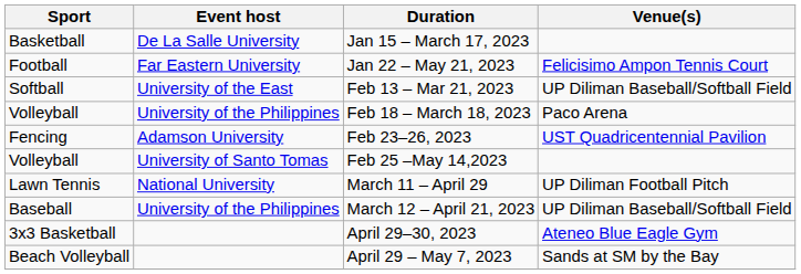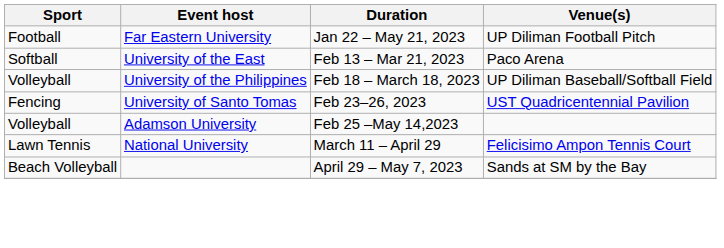- row: Basketball | De La Salle University | Jan 15 – March 17, 2023
Jan 22 – May 21, 2023 | Venue(s): Felicisimo Ampon Tennis Court -> UP Diliman Football Pitch
Feb 13 – Mar 21, 2023 | Venue(s): UP Diliman Baseball/Softball Field -> Paco Arena
Feb 18 – March 18, 2023 | Venue(s): Paco Arena -> UP Diliman Baseball/Softball Field
Feb 23–26, 2023 | Event host: Adamson University -> University of Santo Tomas
Feb 25 –May 14,2023 | Event host: University of Santo Tomas -> Adamson University
March 11 – April 29 | Venue(s): UP Diliman Football Pitch -> Felicisimo Ampon Tennis Court
- row: Baseball | University of the Philippines | March 12 – April 21, 2023 | UP Diliman Baseball/Softball Field
- row: 3x3 Basketball | April 29–30, 2023 | Ateneo Blue Eagle Gym
